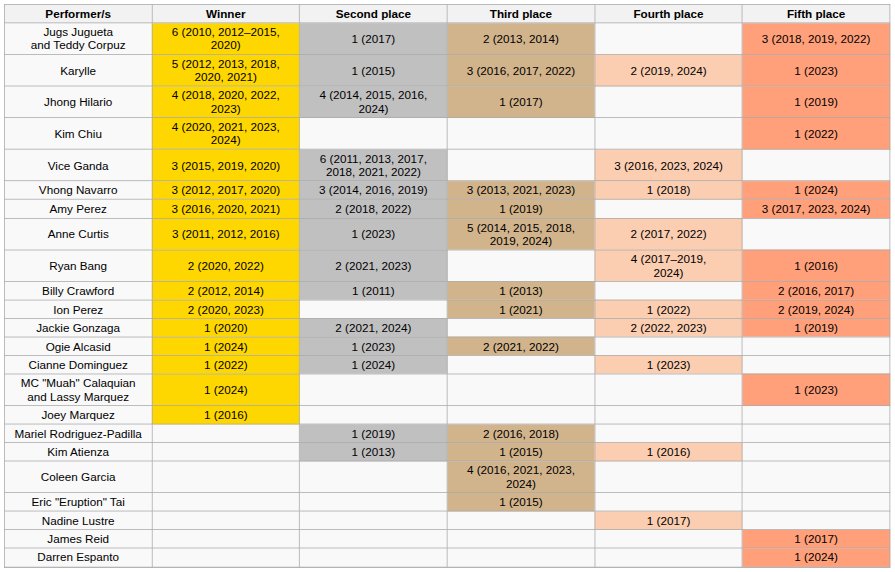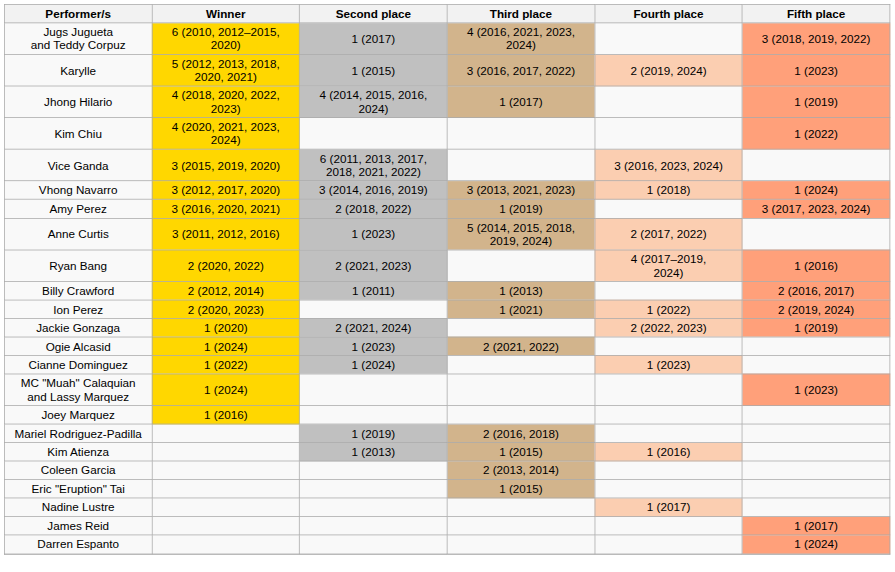Jugs Jugueta and Teddy Corpuz | Third place: 2 (2013, 2014) -> 4 (2016, 2021, 2023, 2024)
Coleen Garcia | Third place: 4 (2016, 2021, 2023, 2024) -> 2 (2013, 2014)
